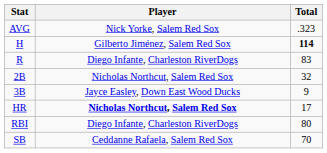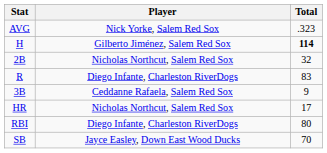rows swapped: R <-> 2B
3B | Player: Jayce Easley, Down East Wood Ducks -> Ceddanne Rafaela, Salem Red Sox
HR | Player: bold -> normal
SB | Player: Ceddanne Rafaela, Salem Red Sox -> Jayce Easley, Down East Wood Ducks
